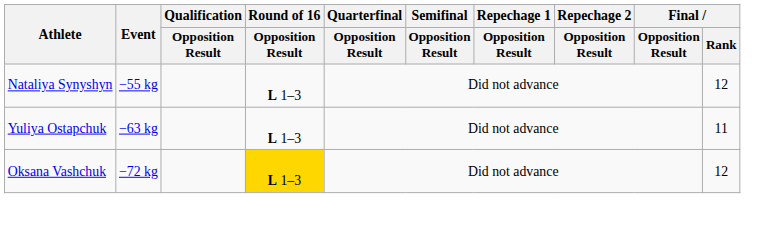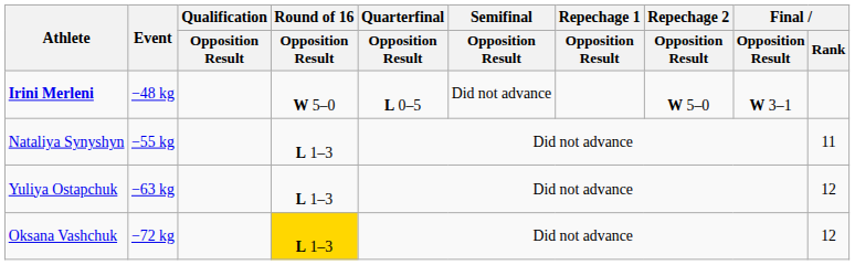+ row: Irini Merleni | −48 kg | W 5–0 | L 0–5 | Did not advance | W 5–0 | W 3–1
Nataliya Synyshyn | Final / Rank: 12 -> 11
Yuliya Ostapchuk | Final / Rank: 11 -> 12
